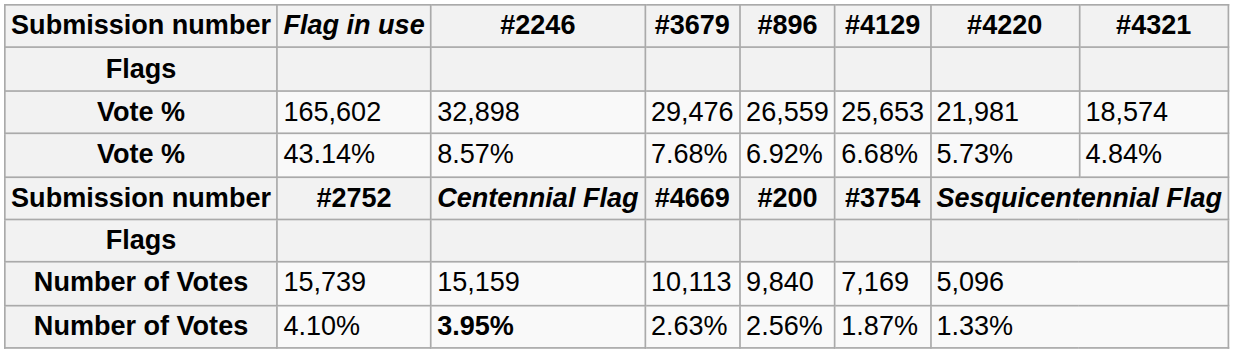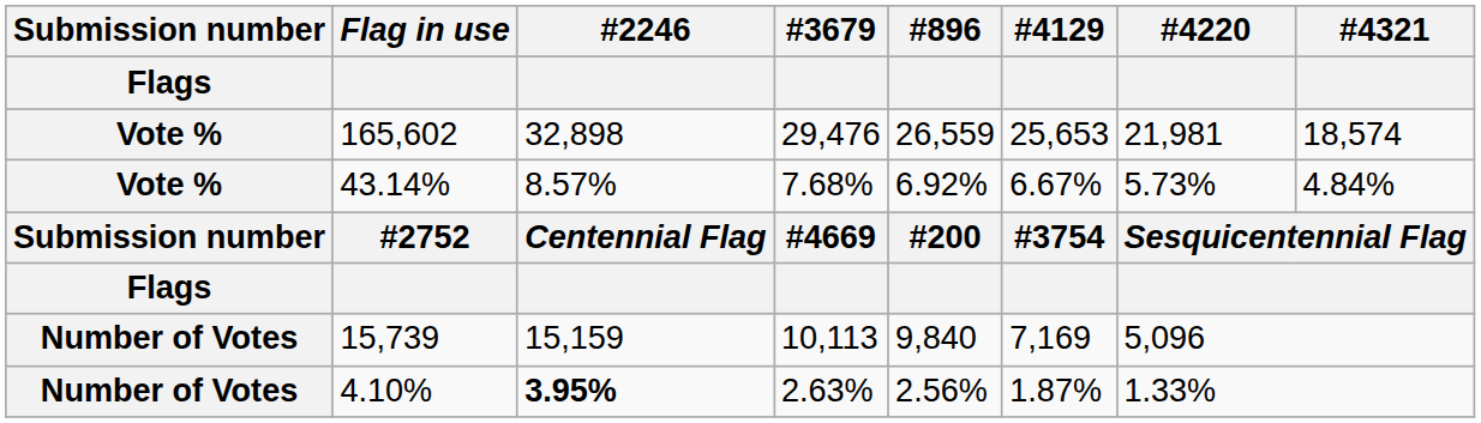43.14% | #4129: 6.68% -> 6.67%
